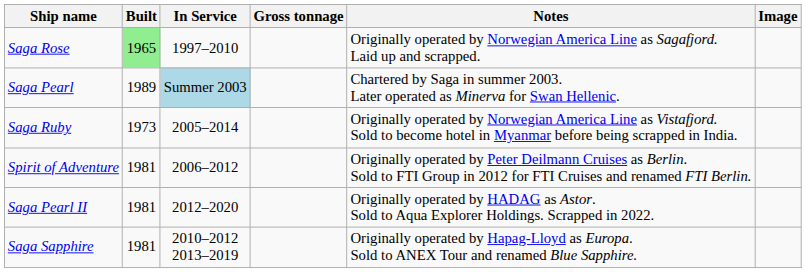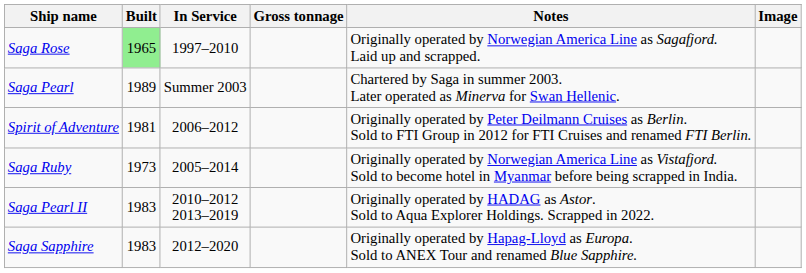Saga Pearl | In Service: lightblue background -> no background
rows swapped: Spirit of Adventure <-> Saga Ruby
Saga Pearl II | Built: 1981 -> 1983
Saga Pearl II | In Service: 2012–2020 -> 2010–2012 2013–2019
Saga Sapphire | Built: 1981 -> 1983
Saga Sapphire | In Service: 2010–2012 2013–2019 -> 2012–2020
